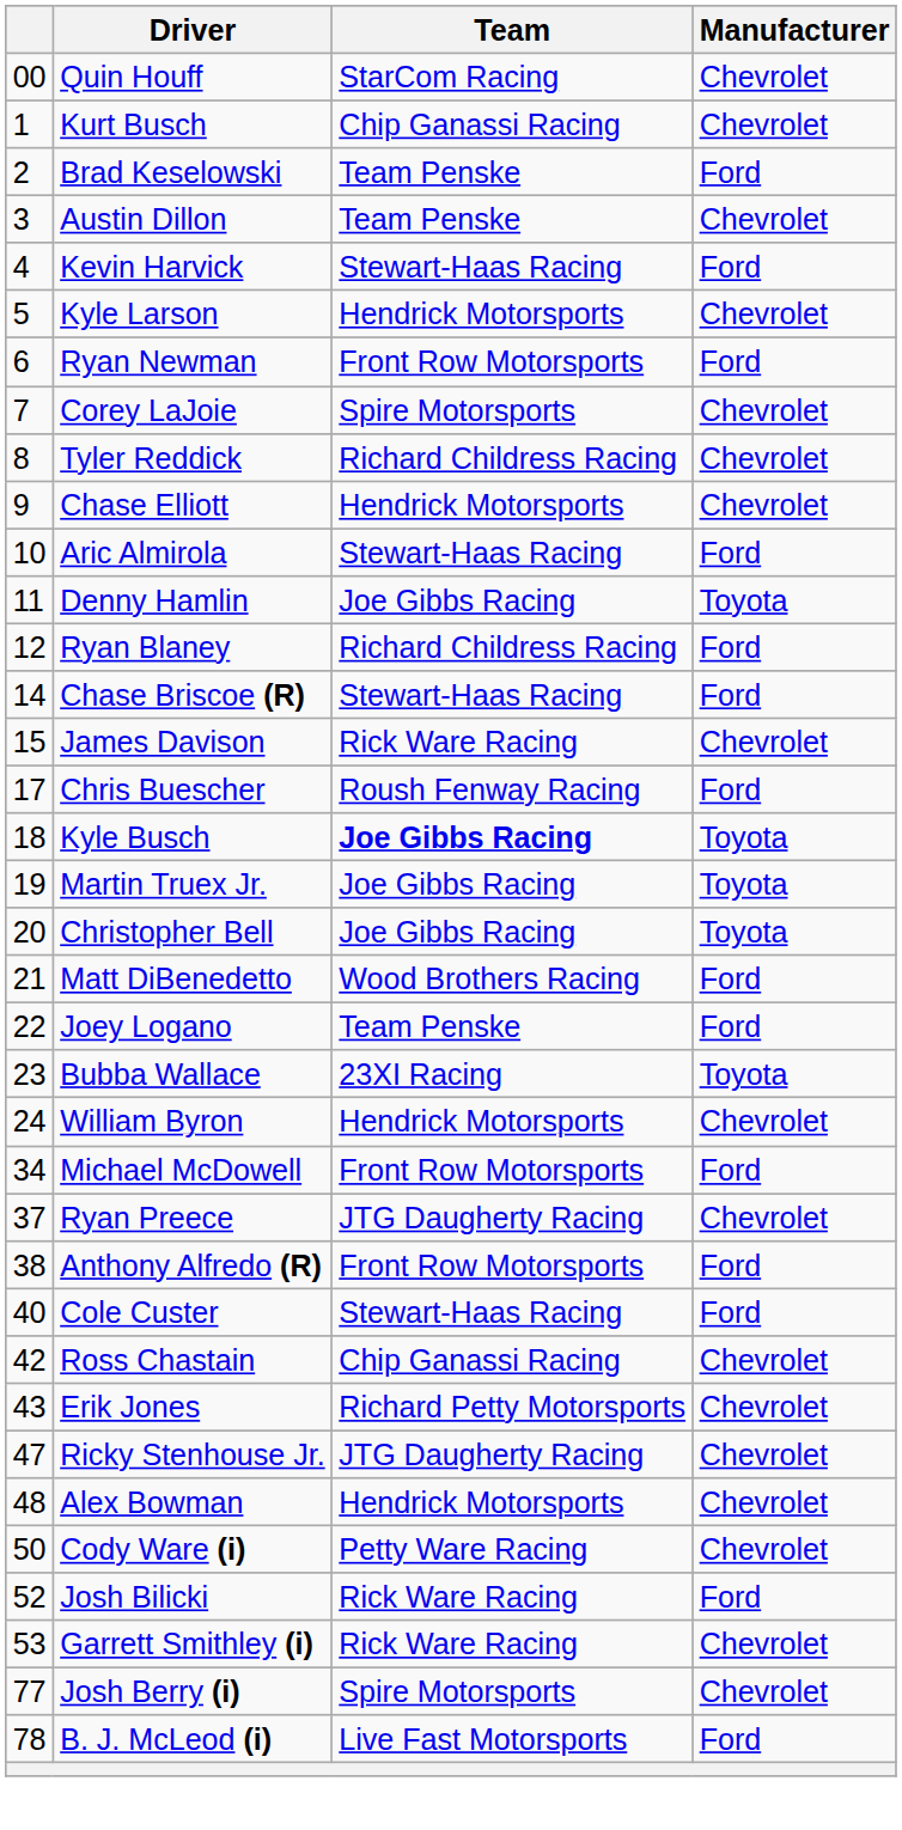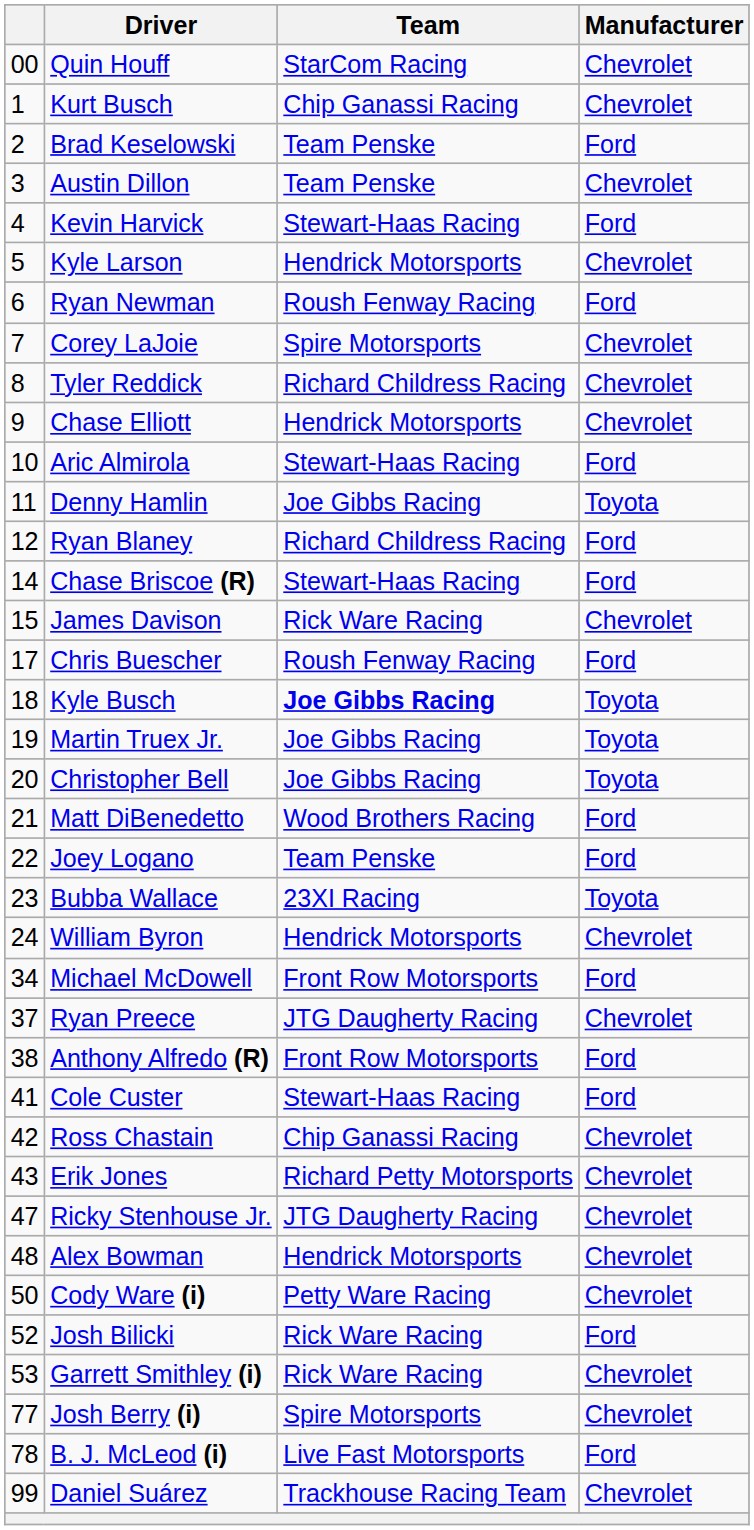Ryan Newman | Team: Front Row Motorsports -> Roush Fenway Racing
Cole Custer | column 1: 40 -> 41
+ row: 99 | Daniel Suárez | Trackhouse Racing Team | Chevrolet
